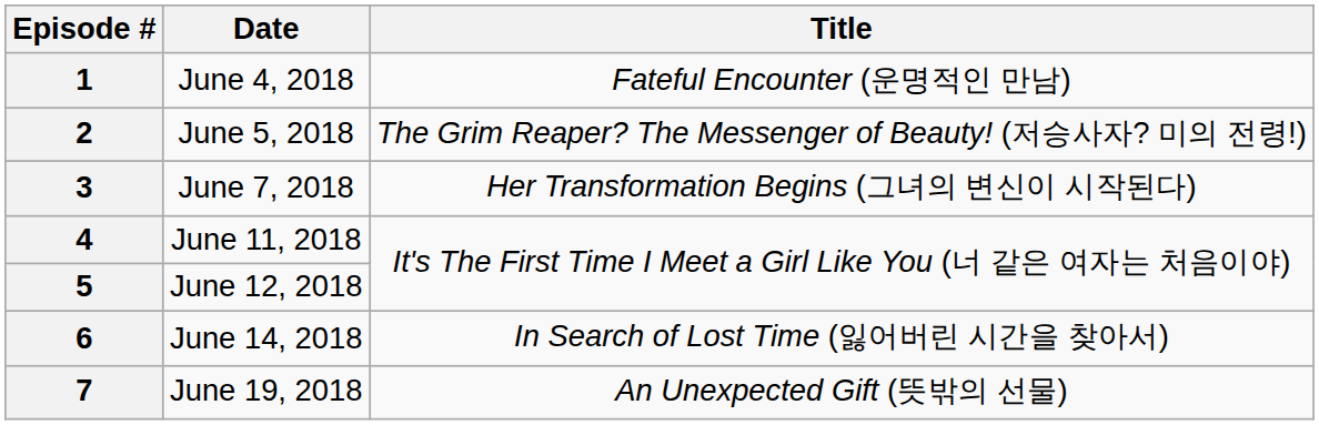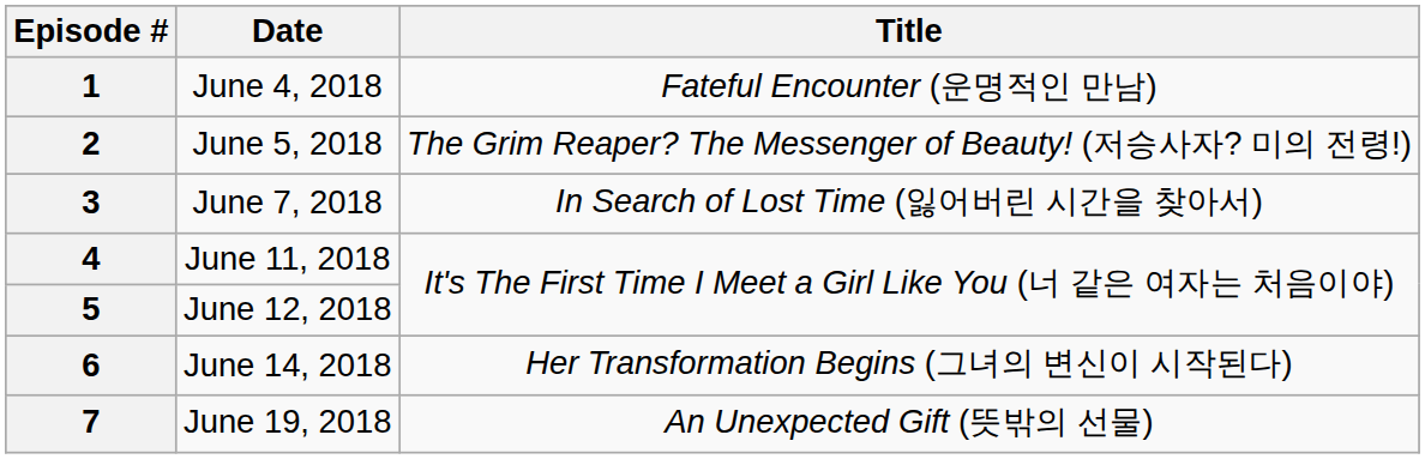3 | Title: Her Transformation Begins (그녀의 변신이 시작된다) -> In Search of Lost Time (잃어버린 시간을 찾아서)
6 | Title: In Search of Lost Time (잃어버린 시간을 찾아서) -> Her Transformation Begins (그녀의 변신이 시작된다)
